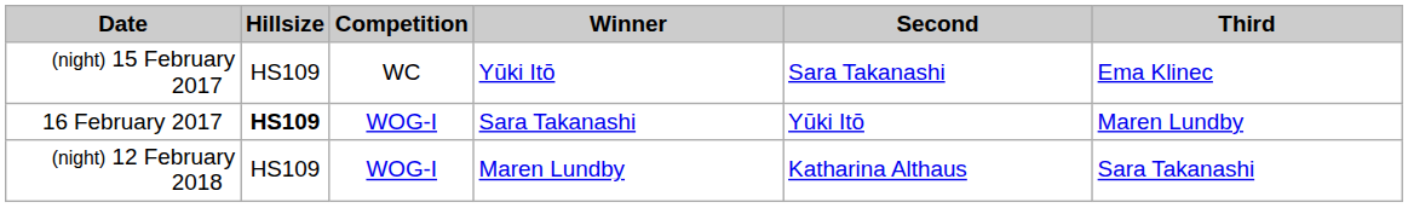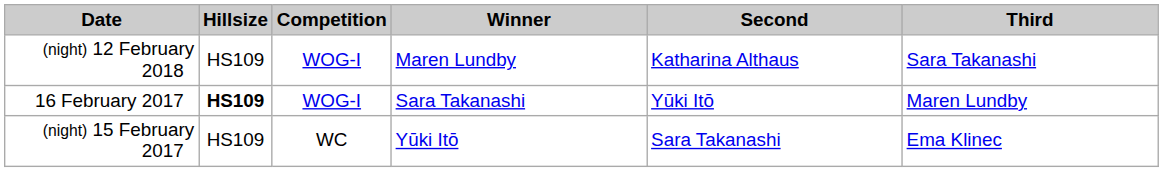rows swapped: (night) 15 February 2017 <-> (night) 12 February 2018
